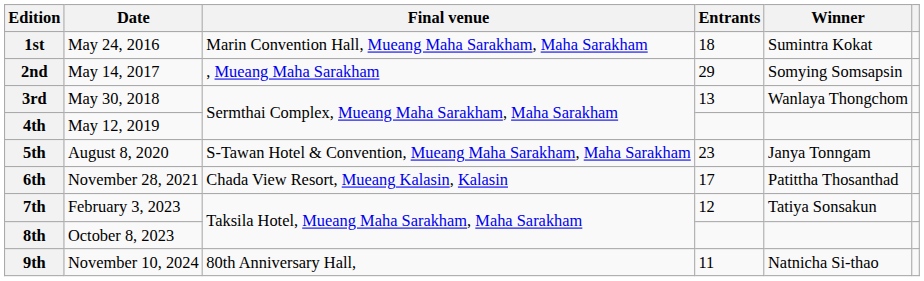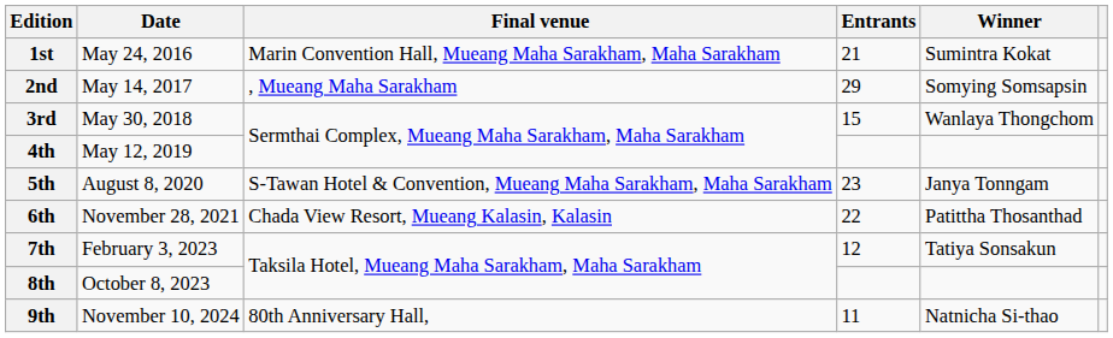1st | Entrants: 18 -> 21
3rd | Entrants: 13 -> 15
6th | Entrants: 17 -> 22
